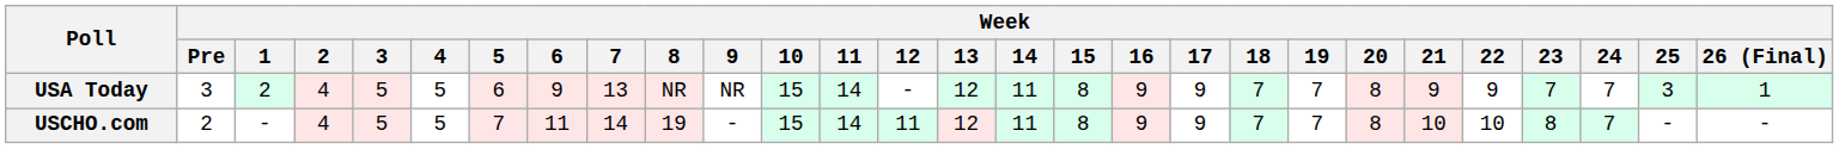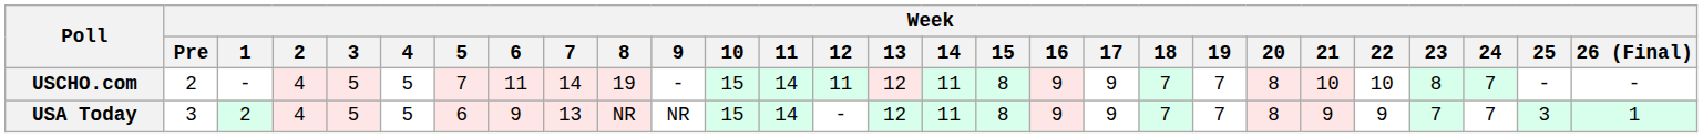rows swapped: USCHO.com <-> USA Today
